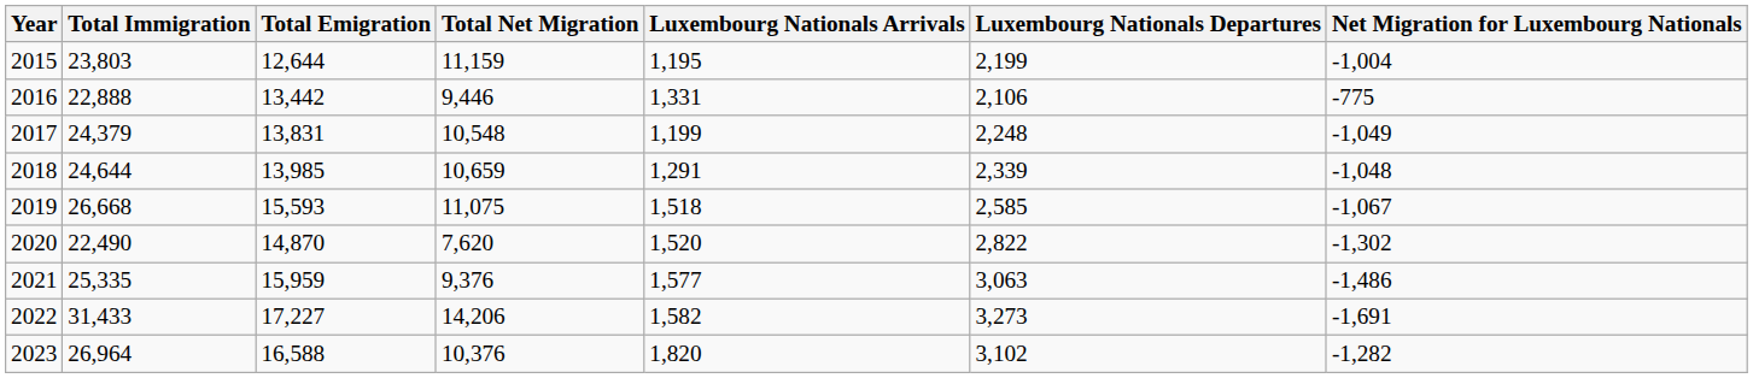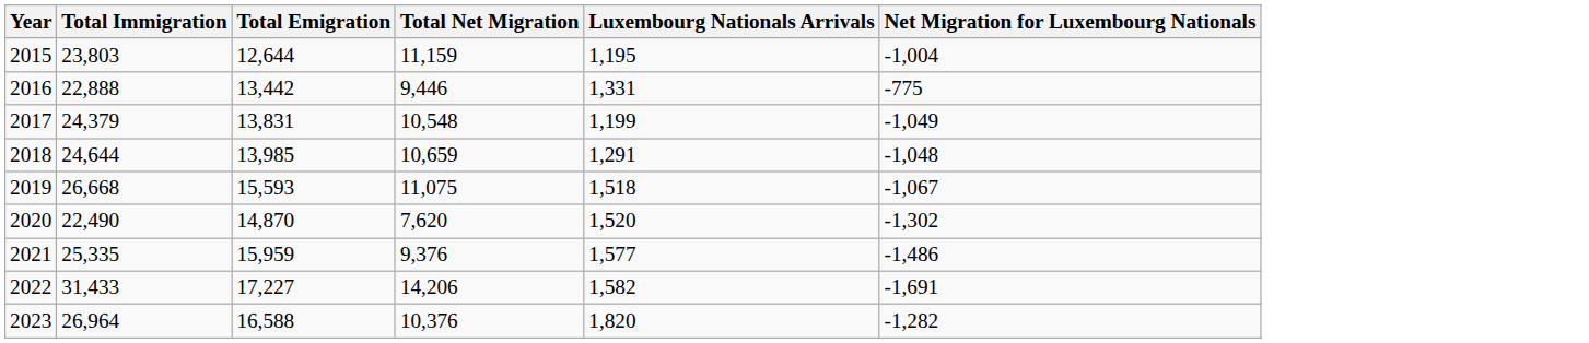- column: Luxembourg Nationals Departures | 2,199 | 2,106 | 2,248 | 2,339 | 2,585 | 2,822 | 3,063 | 3,273 | 3,102
